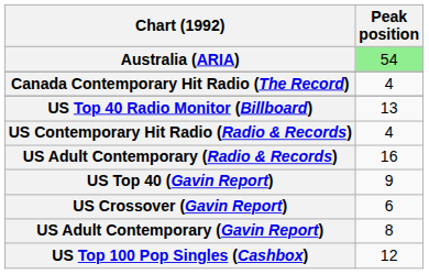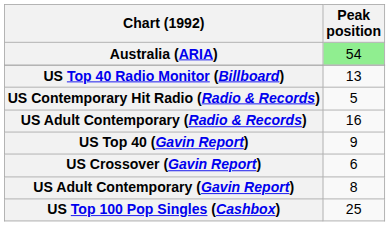- row: Canada Contemporary Hit Radio (The Record) | 4
US Contemporary Hit Radio (Radio & Records) | Peak position: 4 -> 5
US Top 100 Pop Singles (Cashbox) | Peak position: 12 -> 25
